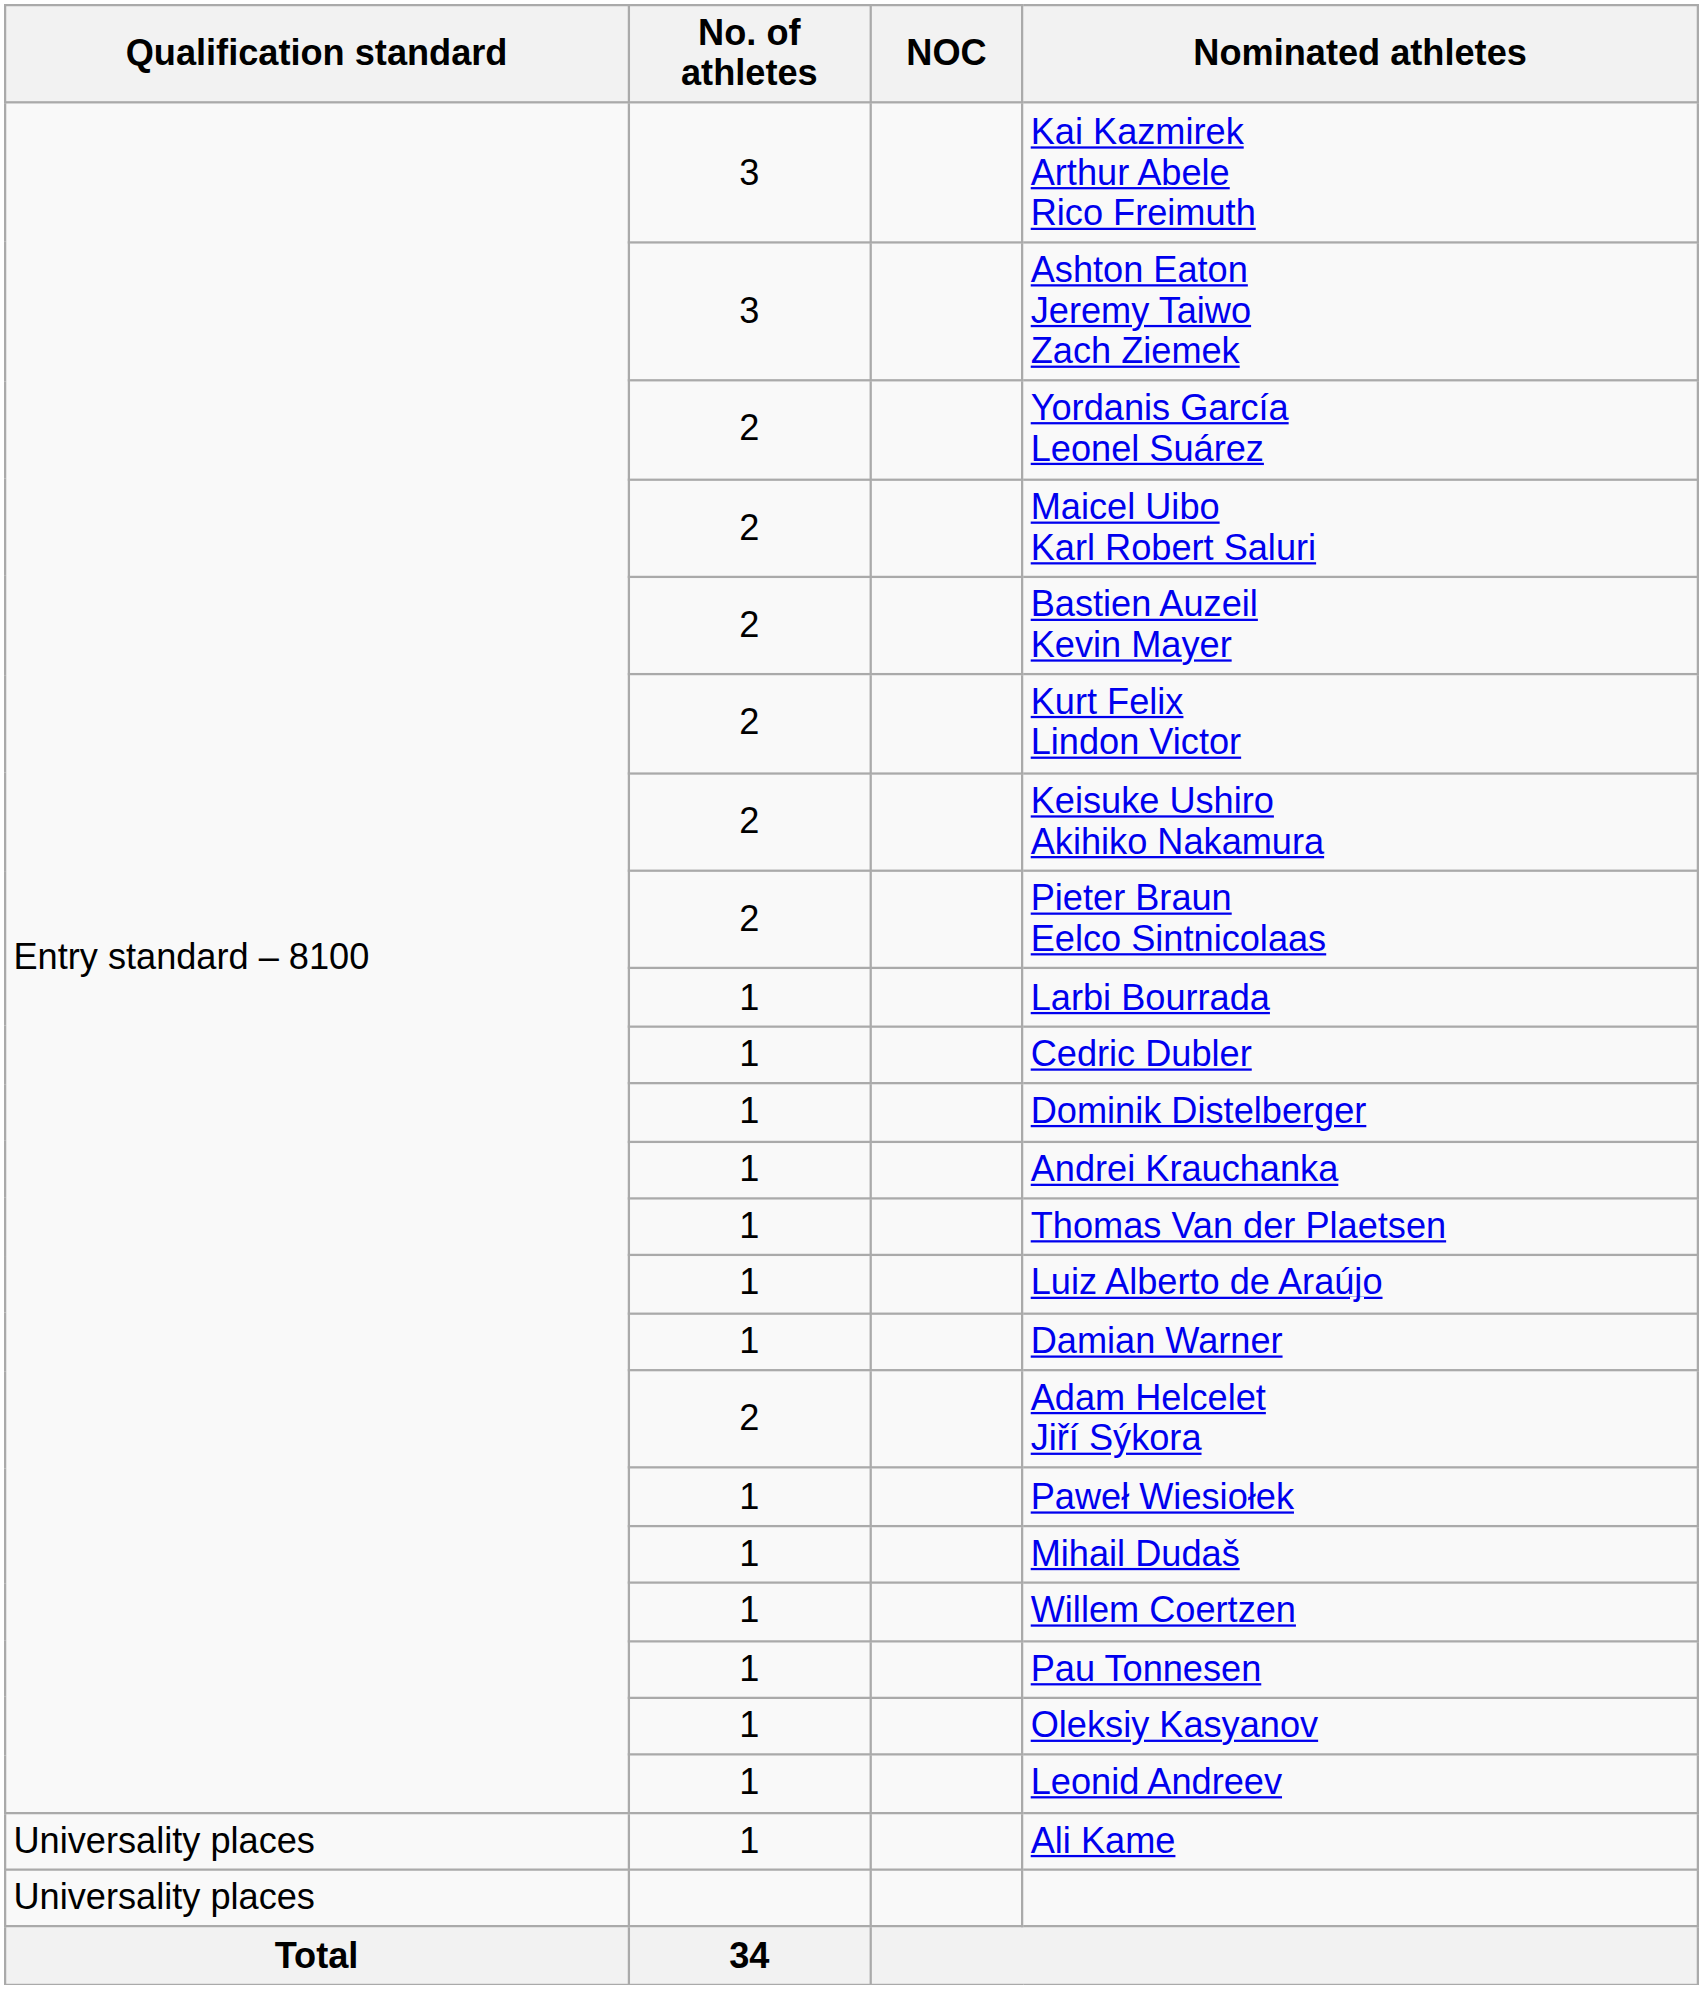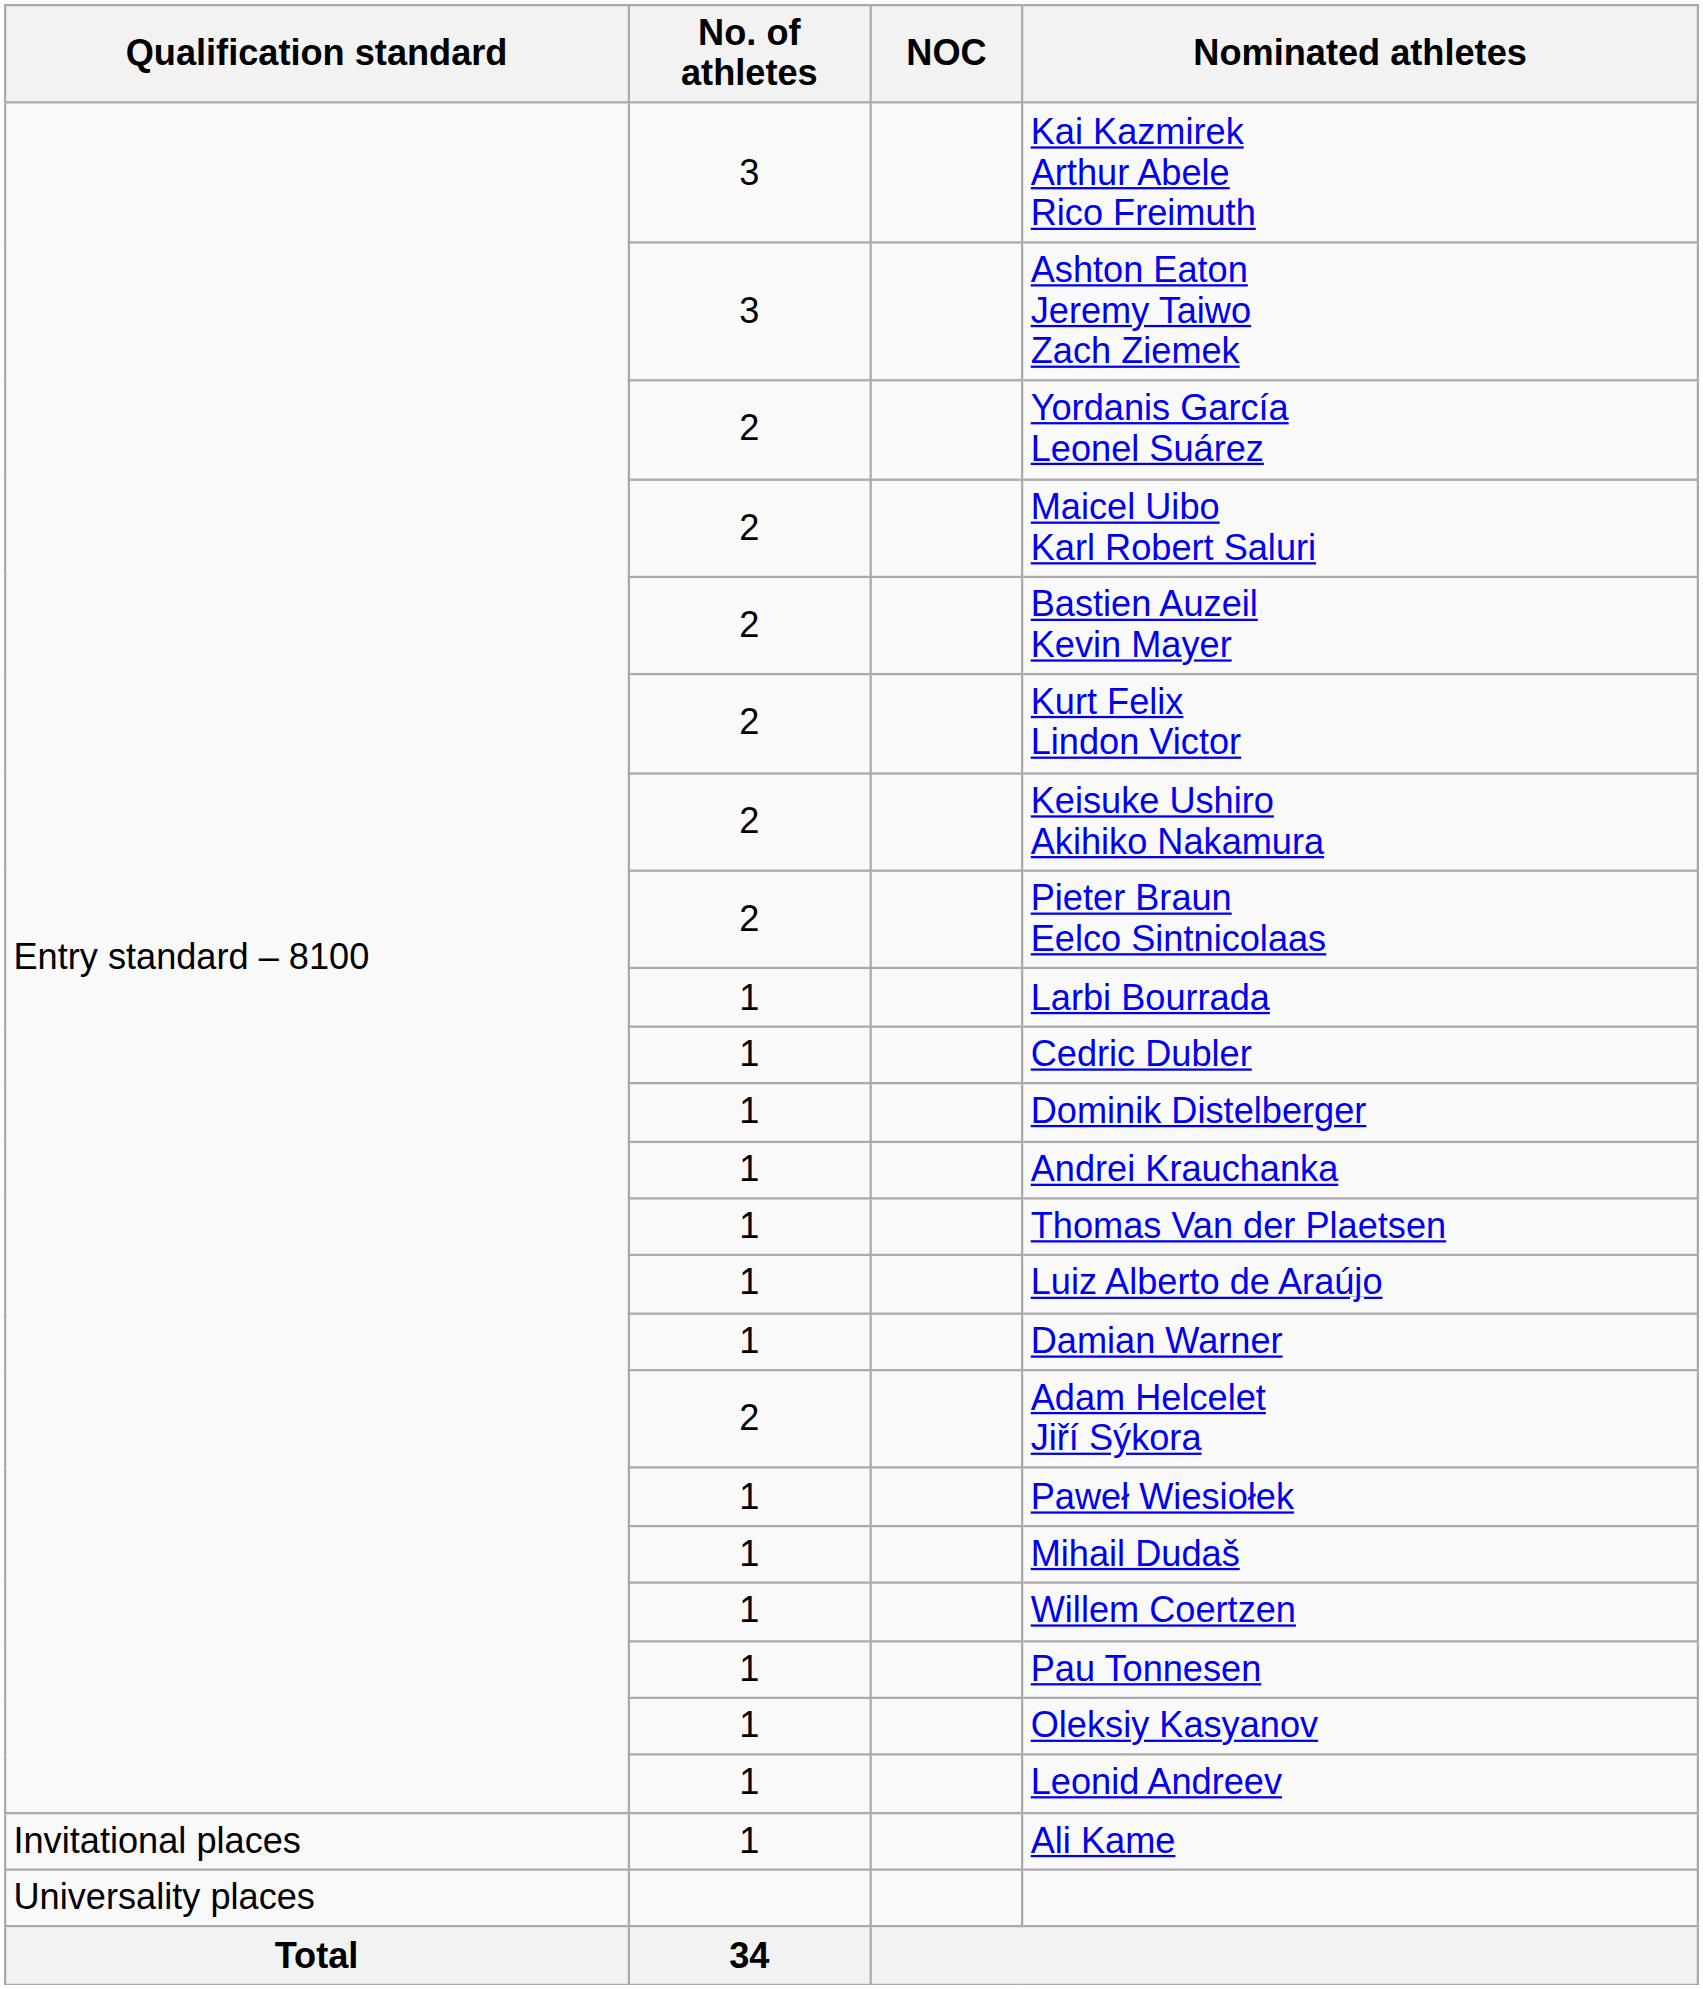Ali Kame | Qualification standard: Universality places -> Invitational places
